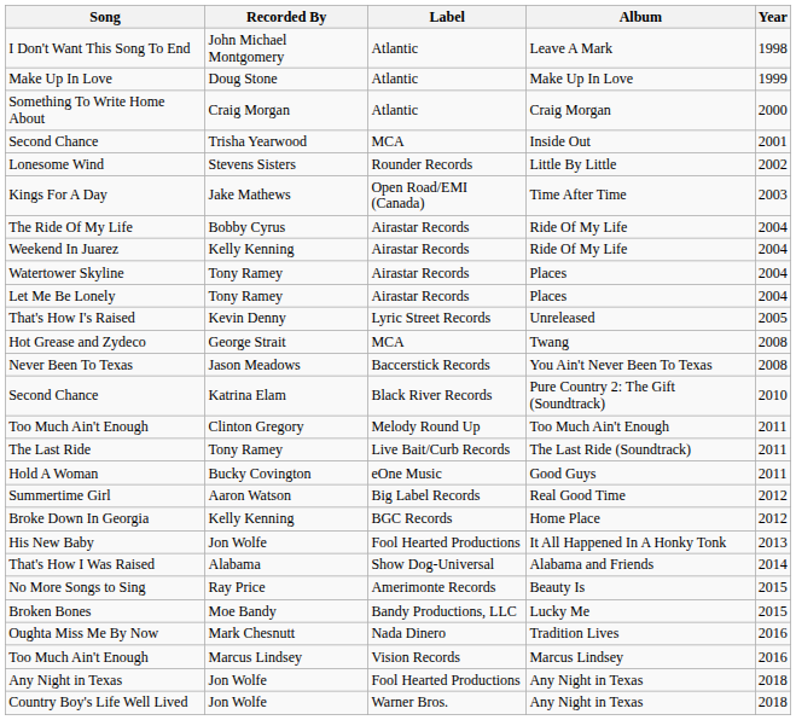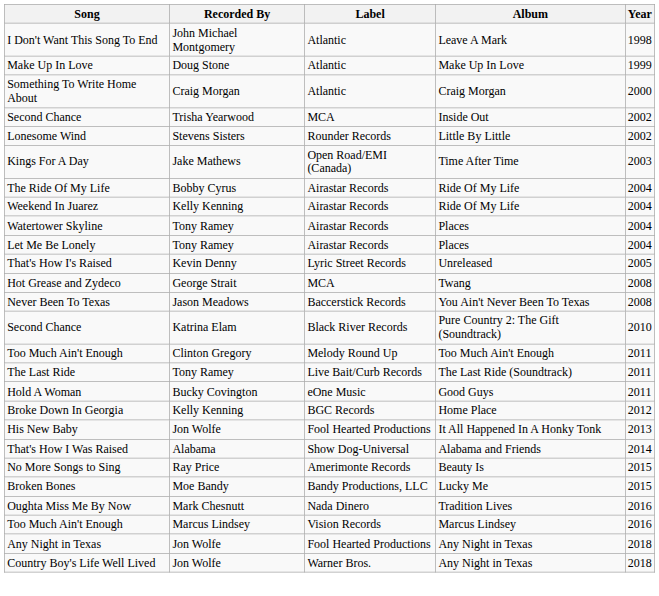Second Chance / Inside Out | Year: 2001 -> 2002
- row: Summertime Girl | Aaron Watson | Big Label Records | Real Good Time | 2012
